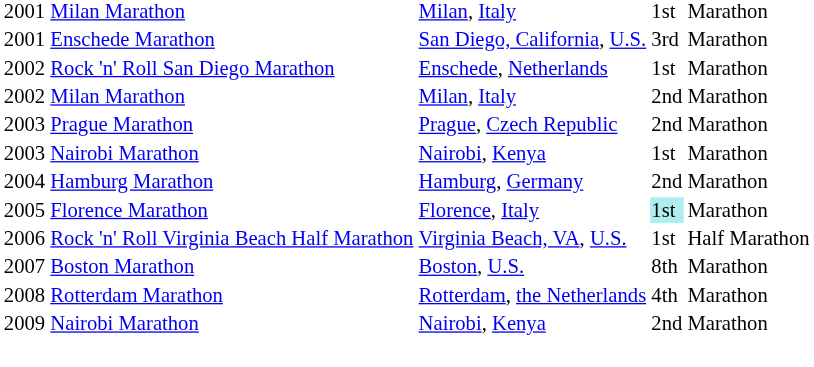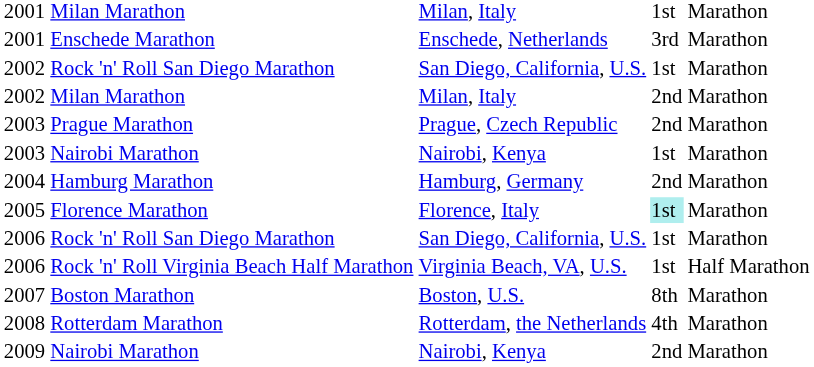Enschede Marathon | column 3: San Diego, California, U.S. -> Enschede, Netherlands
2002 / Rock 'n' Roll San Diego Marathon | column 3: Enschede, Netherlands -> San Diego, California, U.S.
+ row: 2006 | Rock 'n' Roll San Diego Marathon | San Diego, California, U.S. | 1st | Marathon
